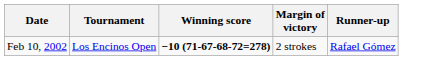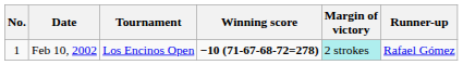+ column: No. | 1
Feb 10, 2002 | Margin of victory: no background -> paleturquoise background
